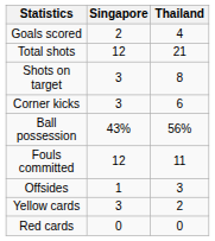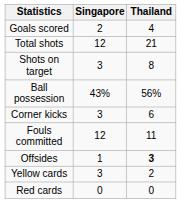rows swapped: Ball possession <-> Corner kicks
Offsides | Thailand: normal -> bold
